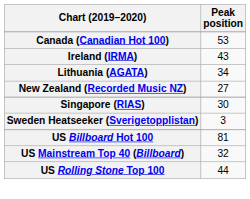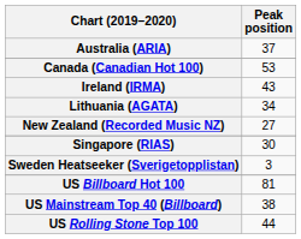+ row: Australia (ARIA) | 37
US Mainstream Top 40 (Billboard) | Peak position: 32 -> 38
